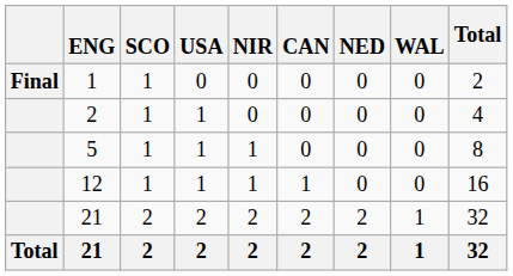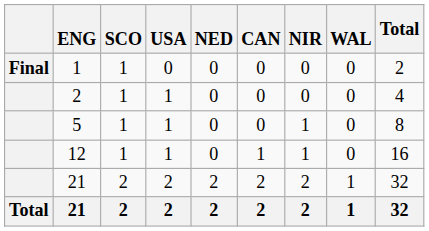columns swapped: NIR <-> NED
